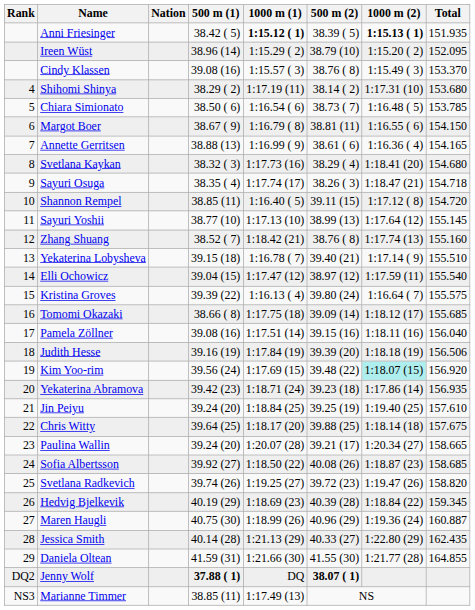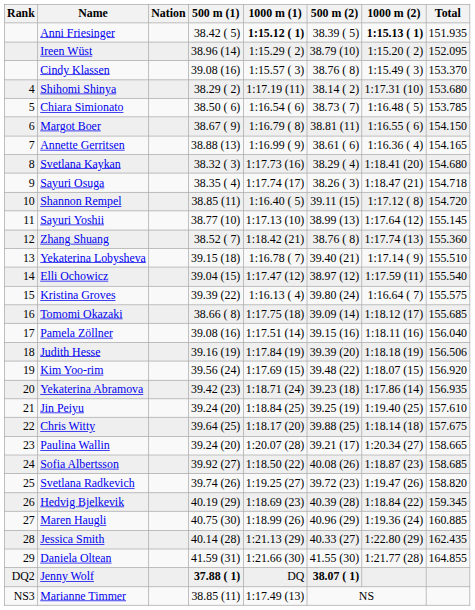Zhang Shuang | Total: 155.160 -> 155.360
Kim Yoo-rim | 1000 m (2): paleturquoise background -> no background
Maren Haugli | Total: 160.887 -> 160.885
